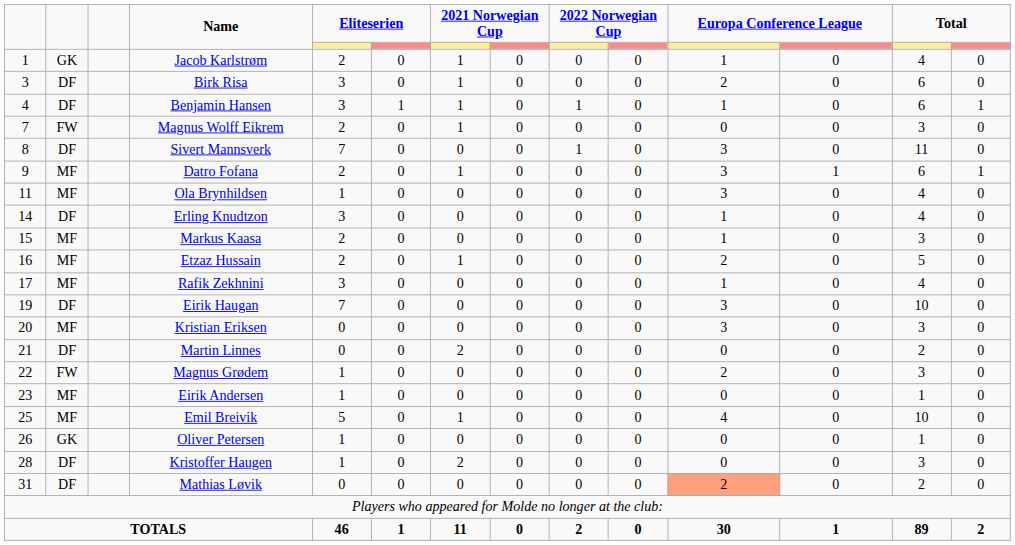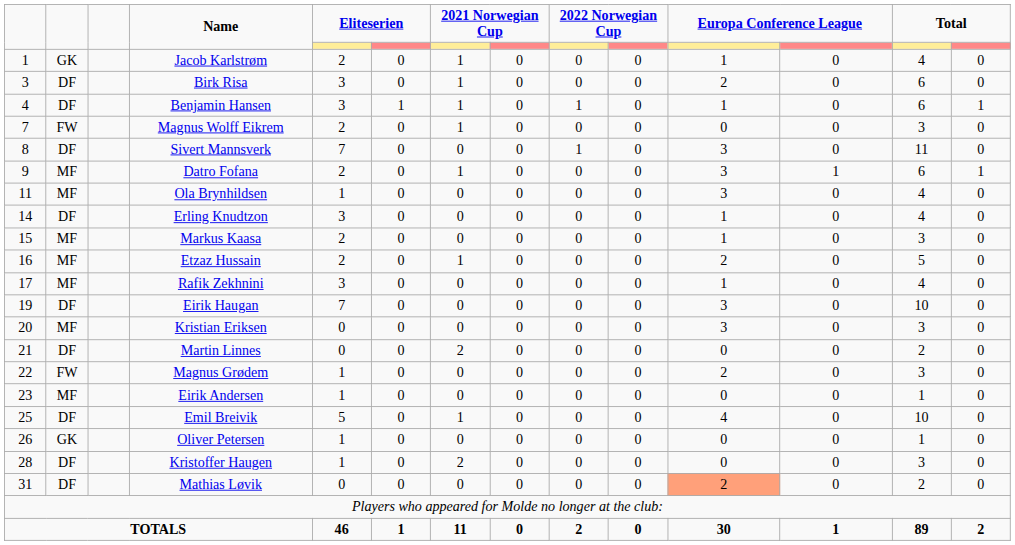Emil Breivik | column 2: MF -> DF
